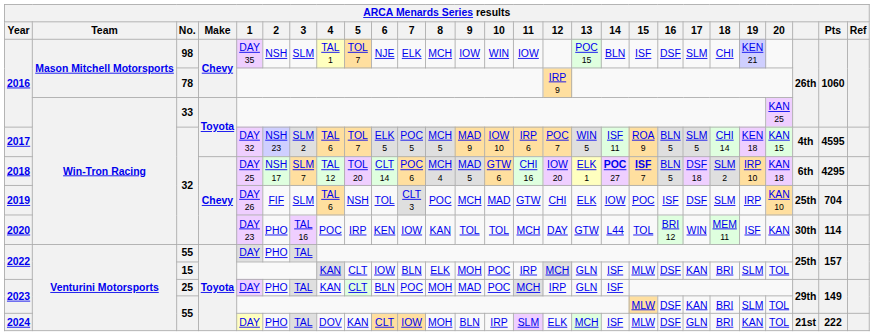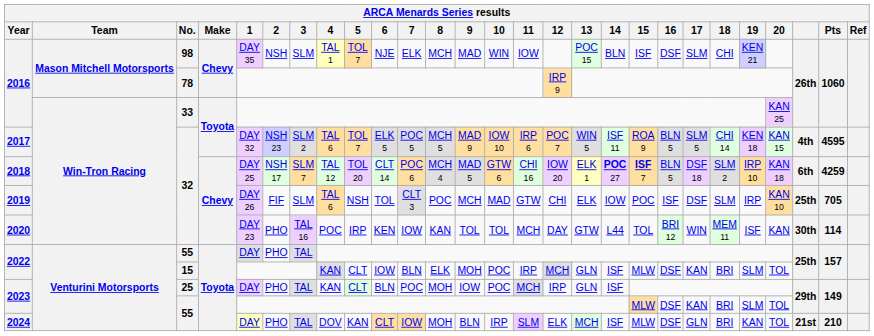2016 / 98 | 9: IOW -> MAD
2018 | Pts: 4295 -> 4259
2019 | Pts: 704 -> 705
2023 / 25 | 9: MAD -> IOW
2024 | Pts: 222 -> 210
